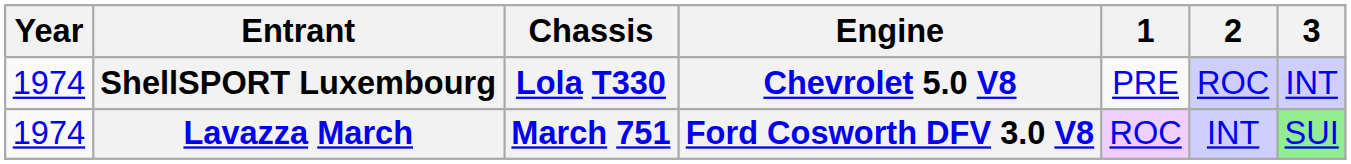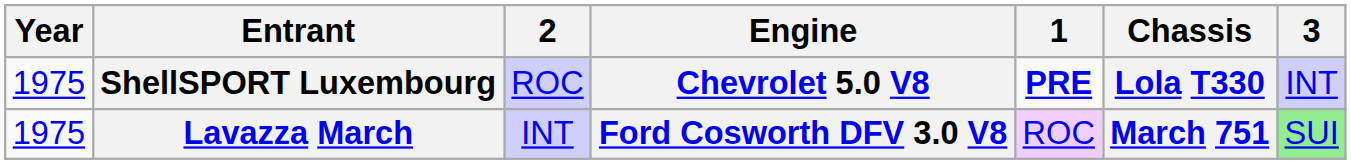columns swapped: Chassis <-> 2
ShellSPORT Luxembourg | Year: 1974 -> 1975
ShellSPORT Luxembourg | 1: normal -> bold
Lavazza March | Year: 1974 -> 1975
